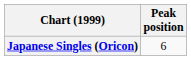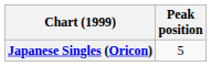Japanese Singles (Oricon) | Peak position: 6 -> 5
